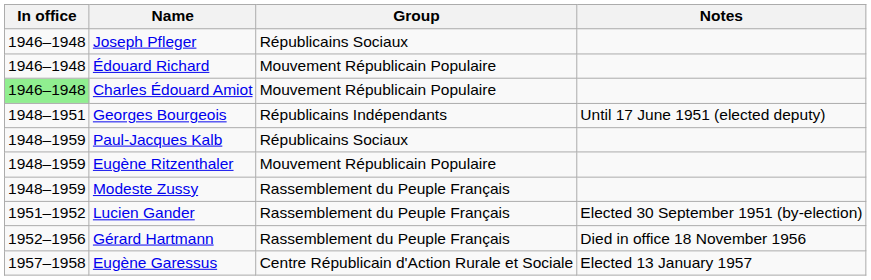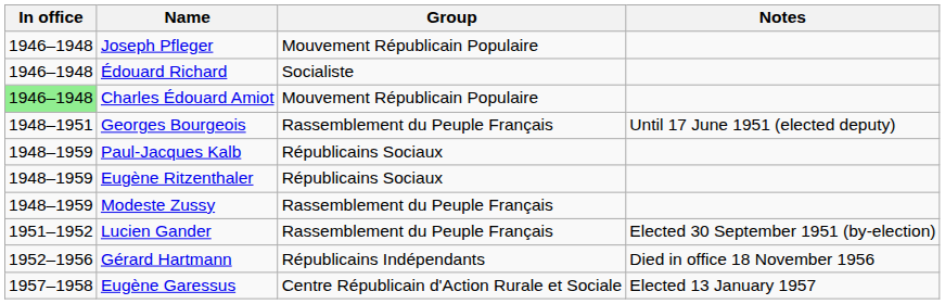Joseph Pfleger | Group: Républicains Sociaux -> Mouvement Républicain Populaire
Édouard Richard | Group: Mouvement Républicain Populaire -> Socialiste
Georges Bourgeois | Group: Républicains Indépendants -> Rassemblement du Peuple Français
Eugène Ritzenthaler | Group: Mouvement Républicain Populaire -> Républicains Sociaux
Gérard Hartmann | Group: Rassemblement du Peuple Français -> Républicains Indépendants
